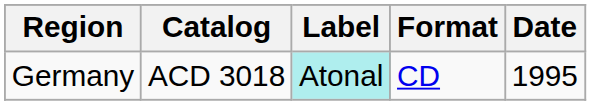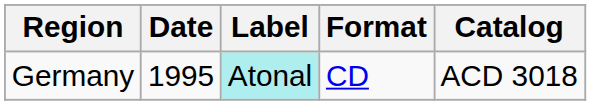columns swapped: Date <-> Catalog
